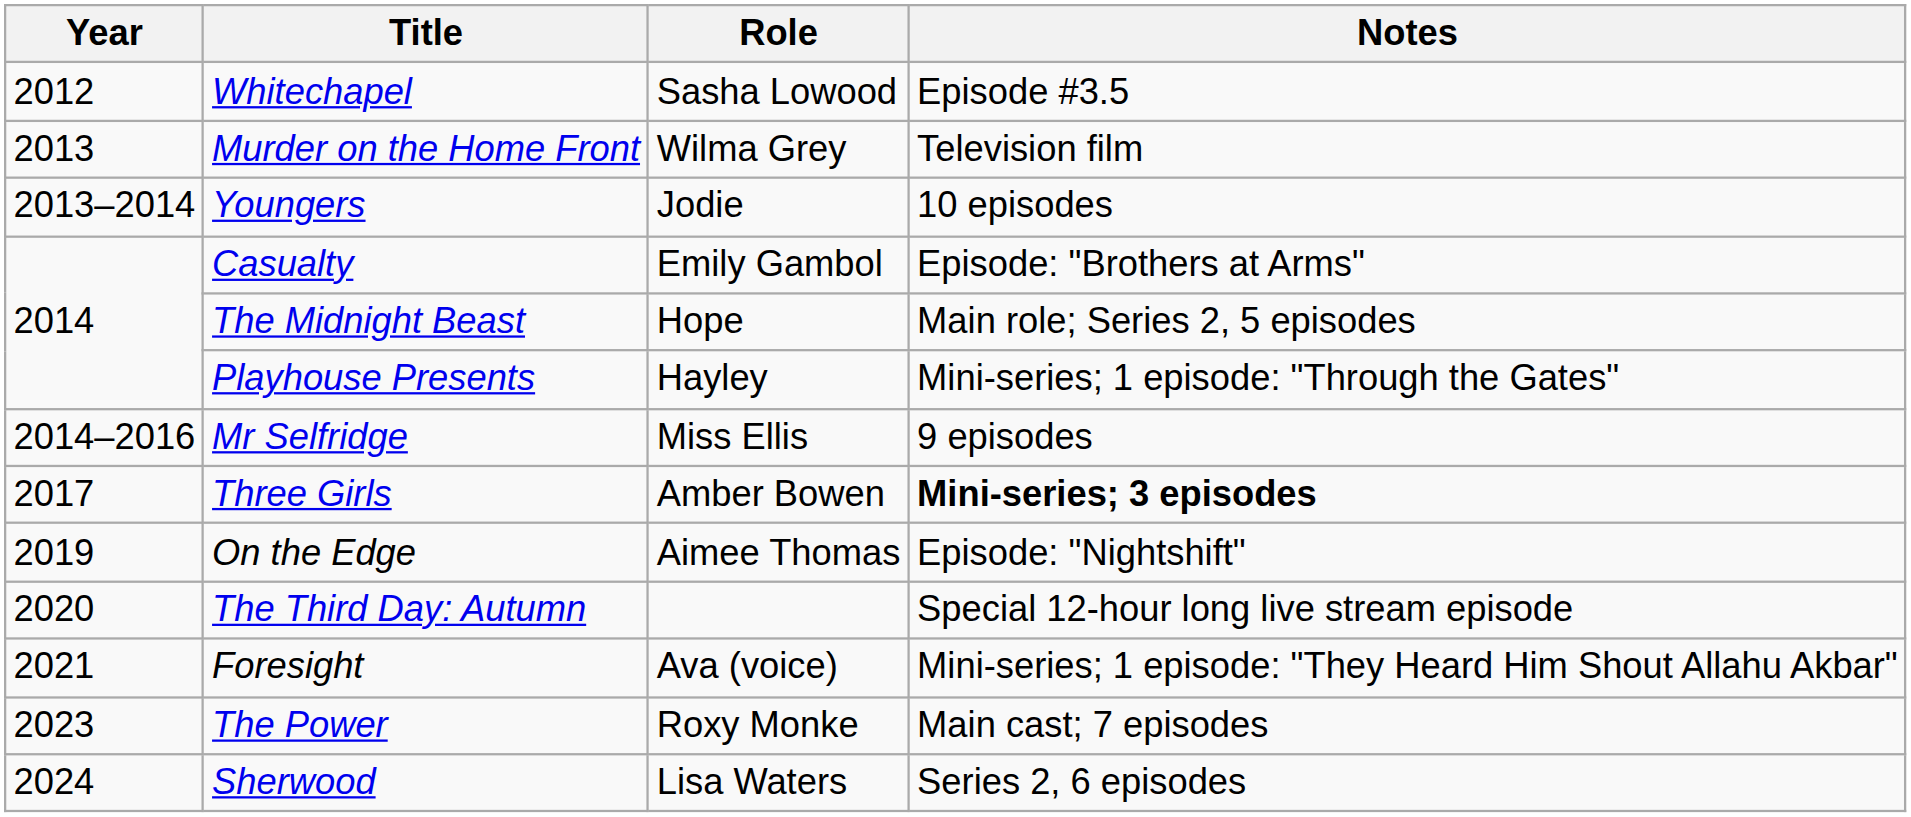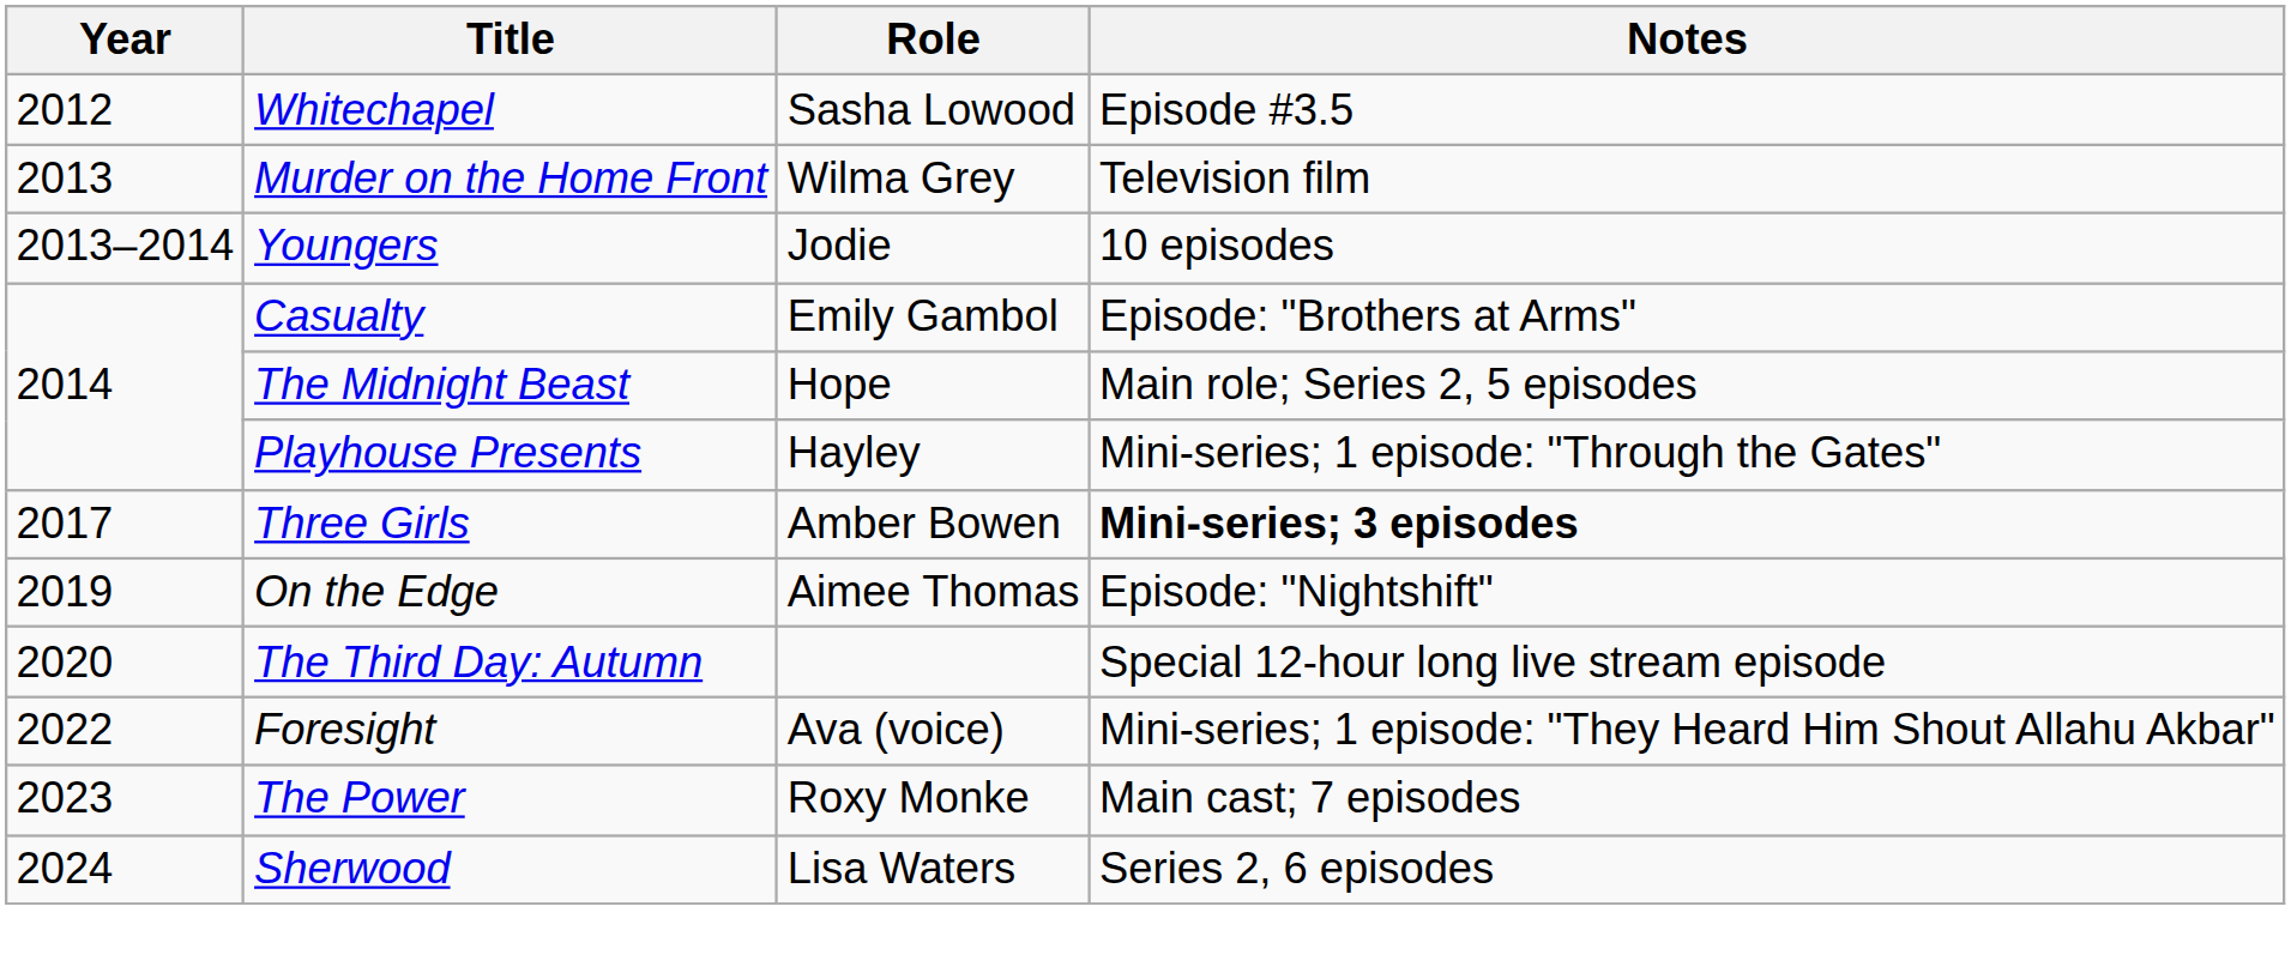- row: 2014–2016 | Mr Selfridge | Miss Ellis | 9 episodes
Foresight | Year: 2021 -> 2022
